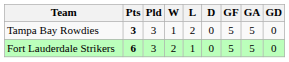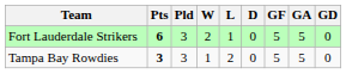rows swapped: Fort Lauderdale Strikers <-> Tampa Bay Rowdies
